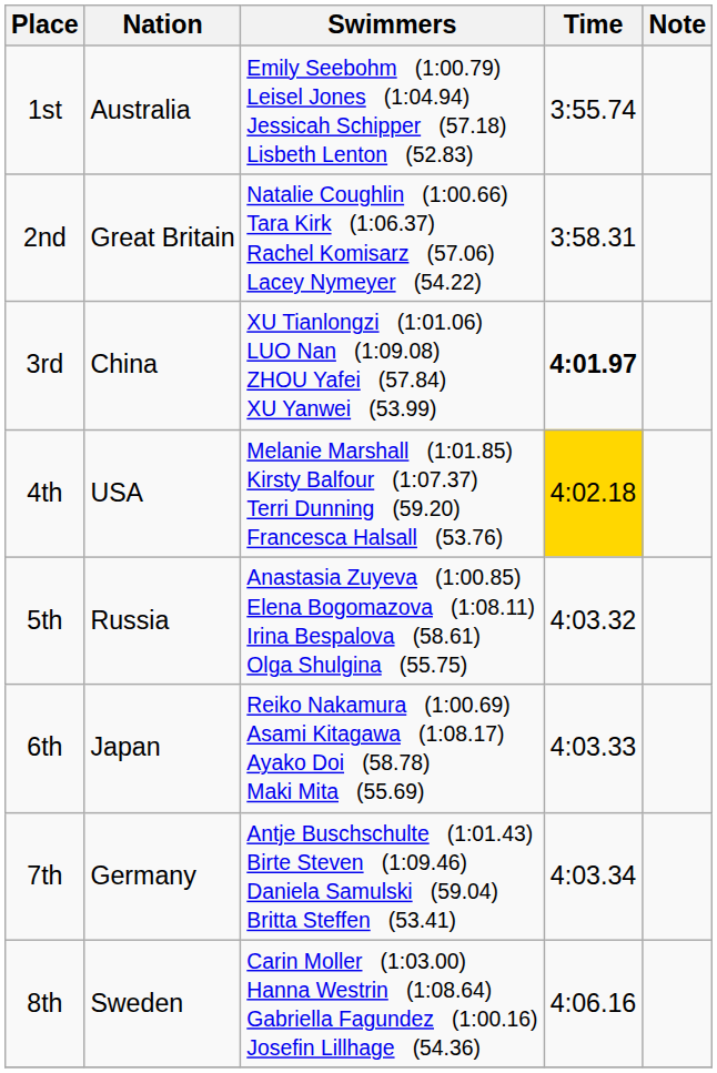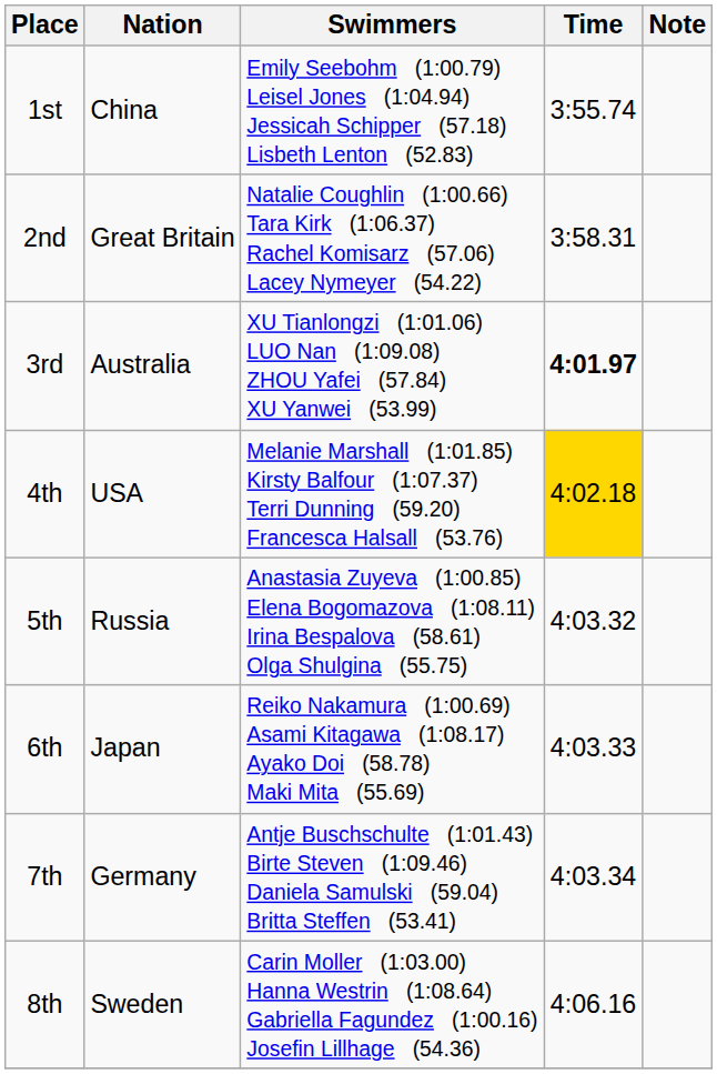1st | Nation: Australia -> China
3rd | Nation: China -> Australia
